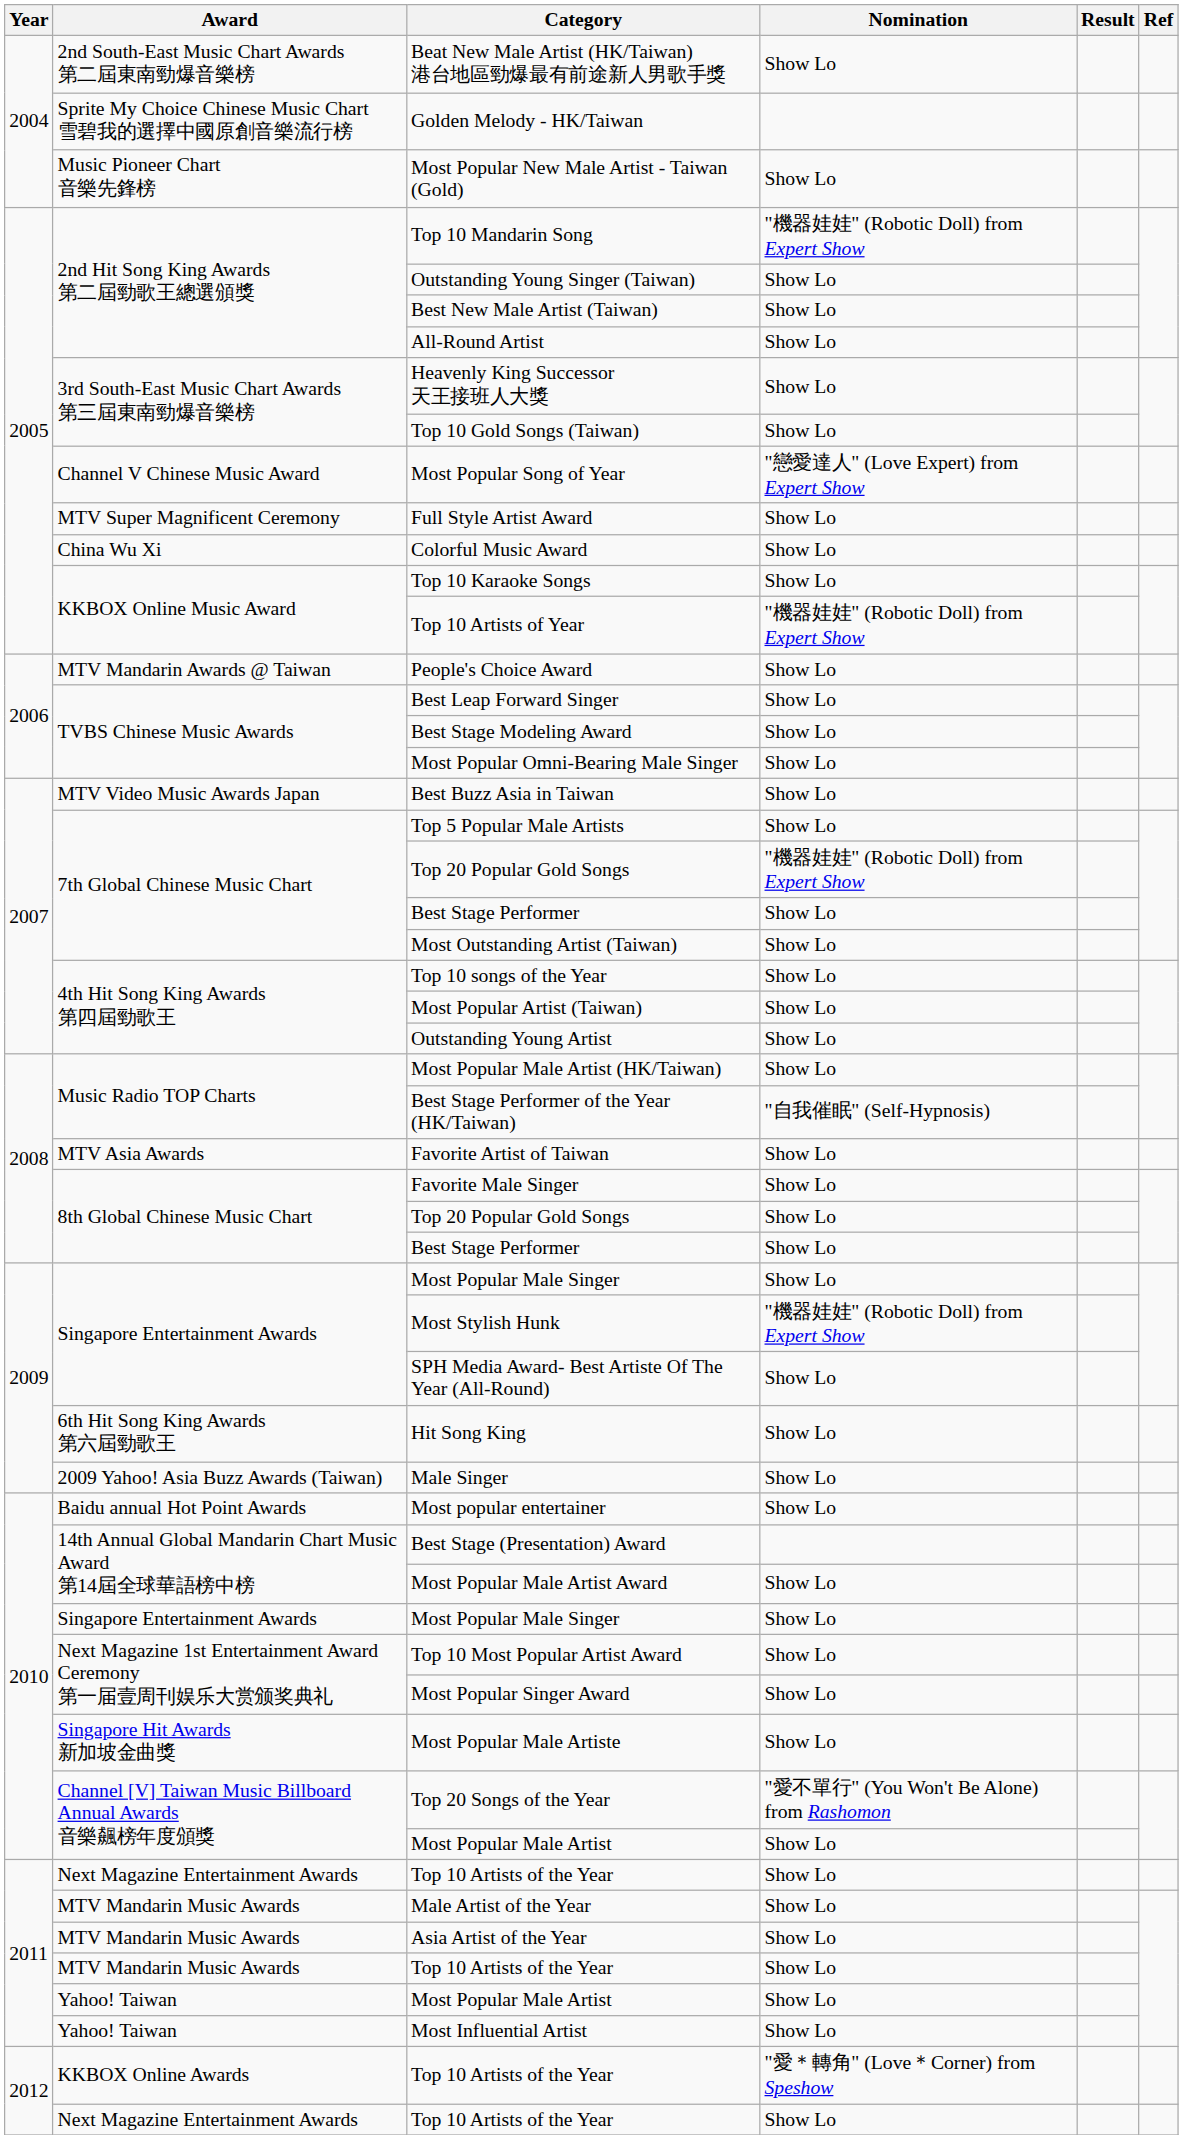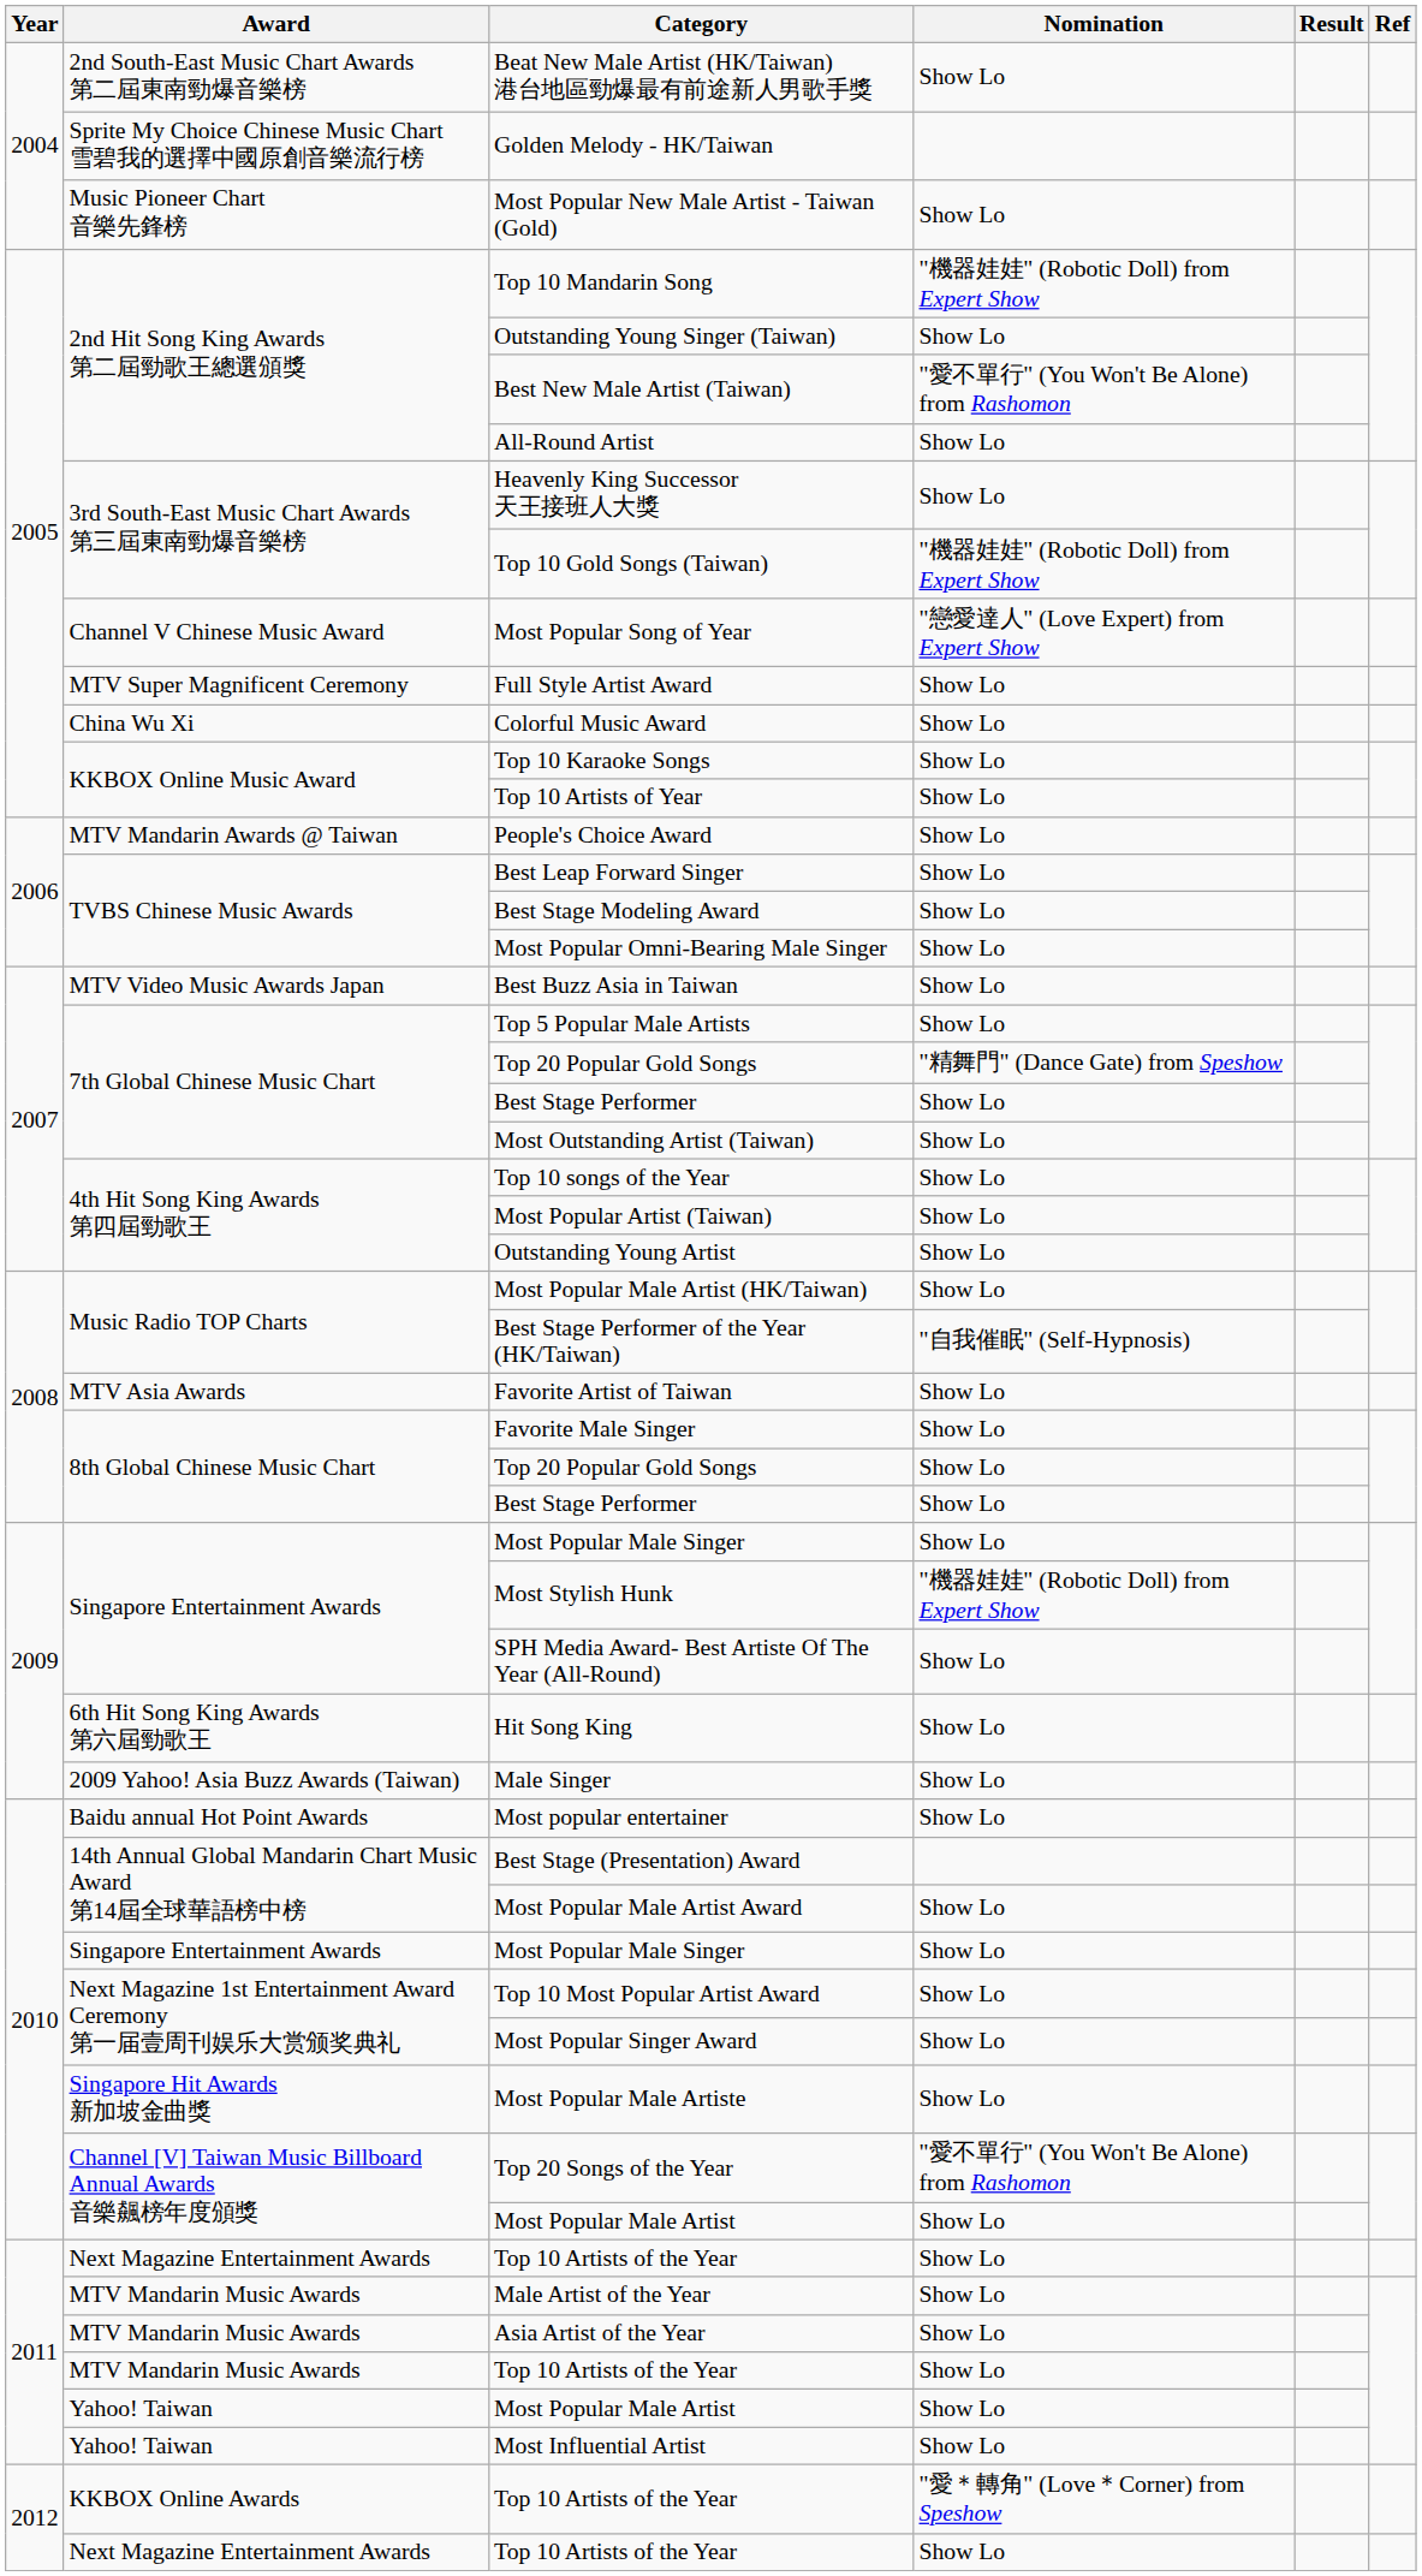Best New Male Artist (Taiwan) | Nomination: Show Lo -> "愛不單行" (You Won't Be Alone) from Rashomon
Top 10 Gold Songs (Taiwan) | Nomination: Show Lo -> "機器娃娃" (Robotic Doll) from Expert Show
Top 10 Artists of Year | Nomination: "機器娃娃" (Robotic Doll) from Expert Show -> Show Lo
7th Global Chinese Music Chart / Top 20 Popular Gold Songs | Nomination: "機器娃娃" (Robotic Doll) from Expert Show -> "精舞門" (Dance Gate) from Speshow
